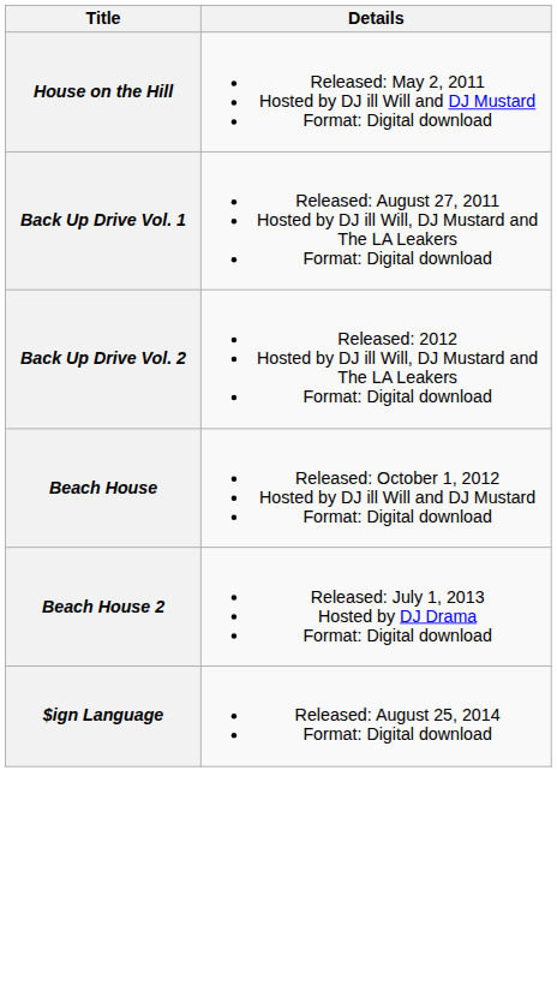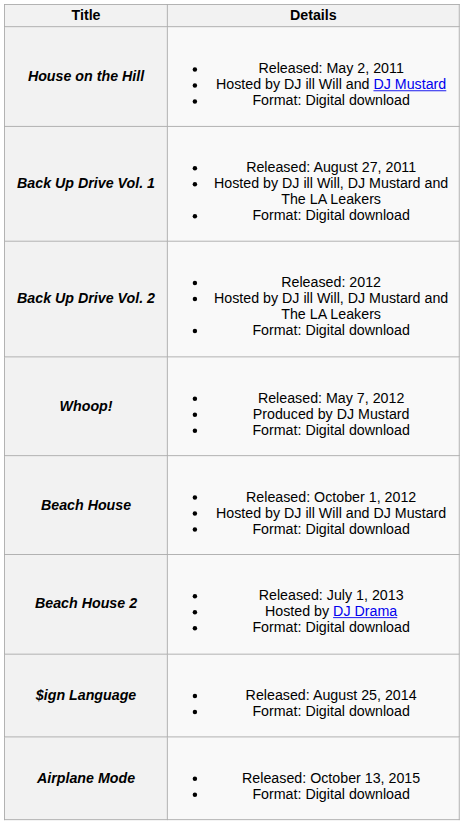+ row: Whoop! | Released: May 7, 2012 Produced by DJ Mustard Format: Digital download
+ row: Airplane Mode | Released: October 13, 2015 Format: Digital download
